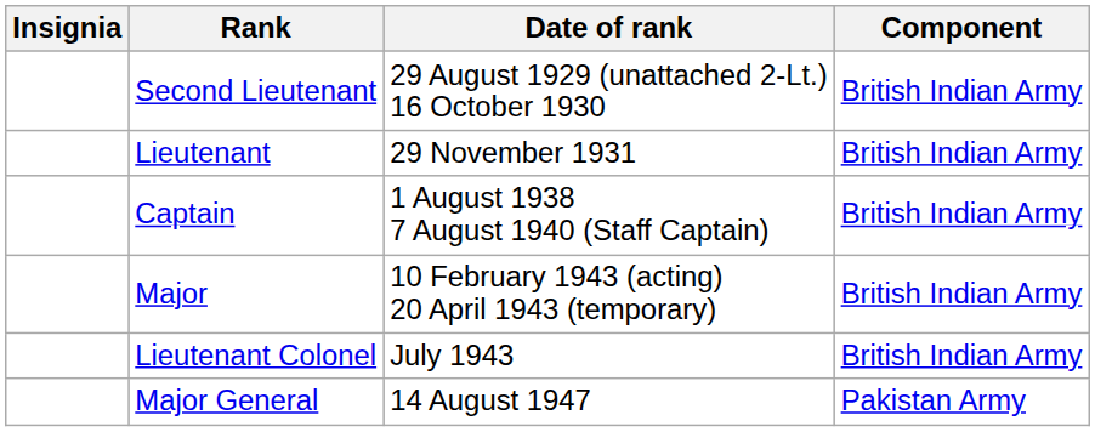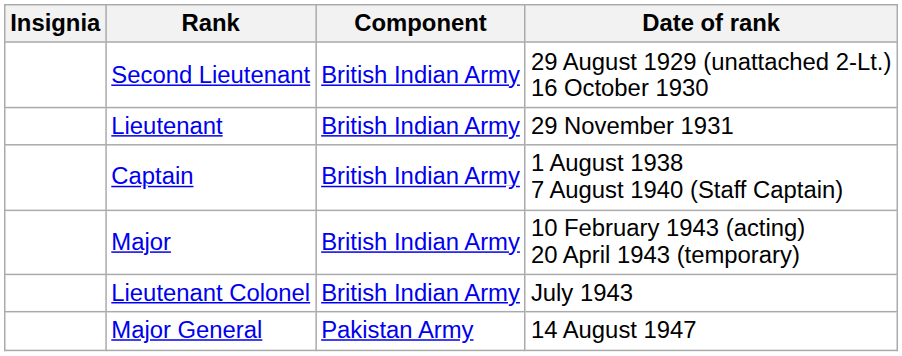columns swapped: Component <-> Date of rank
